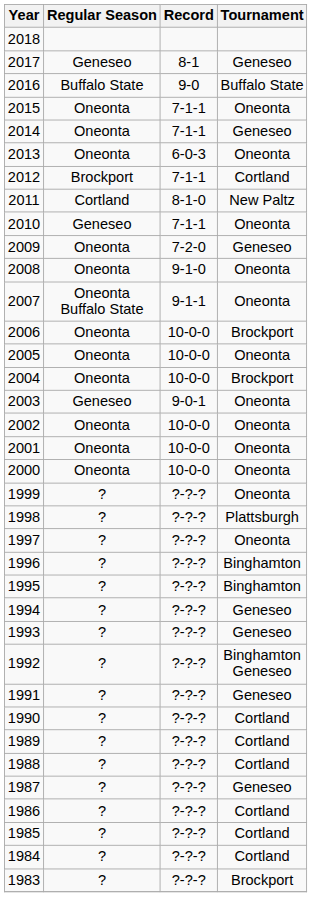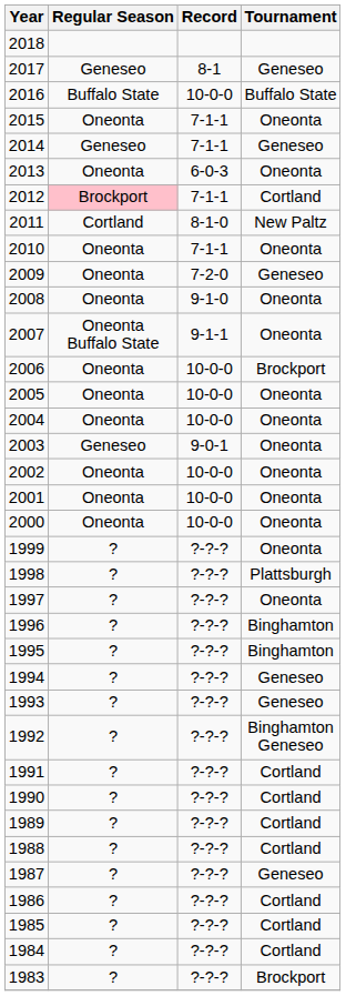2016 | Record: 9-0 -> 10-0-0
2014 | Regular Season: Oneonta -> Geneseo
2012 | Regular Season: no background -> pink background
2010 | Regular Season: Geneseo -> Oneonta
2004 | Tournament: Brockport -> Oneonta
1991 | Tournament: Geneseo -> Cortland
